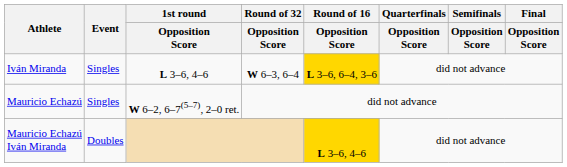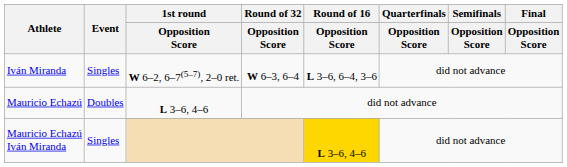Iván Miranda | 1st round / Opposition Score: L 3–6, 4–6 -> W 6–2, 6–7(5–7), 2–0 ret.
Iván Miranda | Round of 16 / Opposition Score: gold background -> no background
Mauricio Echazú | Event: Singles -> Doubles
Mauricio Echazú | 1st round / Opposition Score: W 6–2, 6–7(5–7), 2–0 ret. -> L 3–6, 4–6
Mauricio Echazú Iván Miranda | Event: Doubles -> Singles
